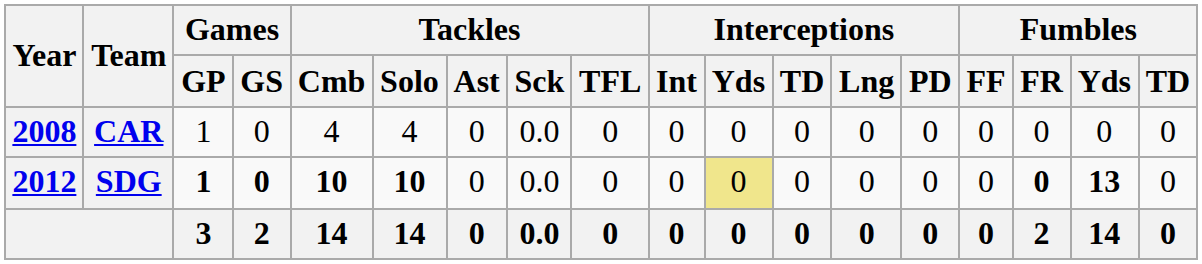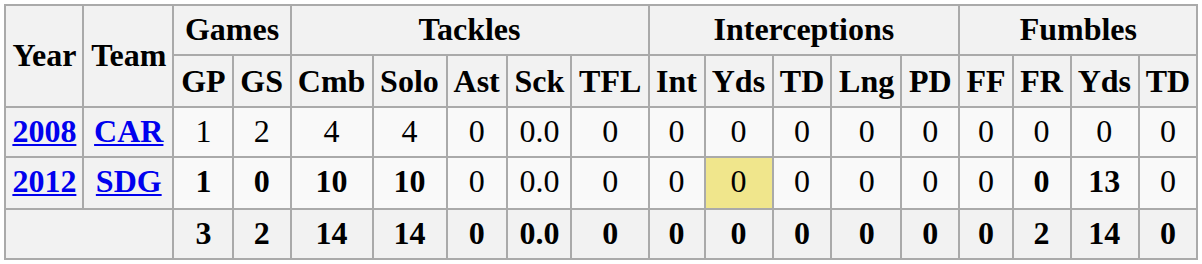CAR | Games / GS: 0 -> 2
